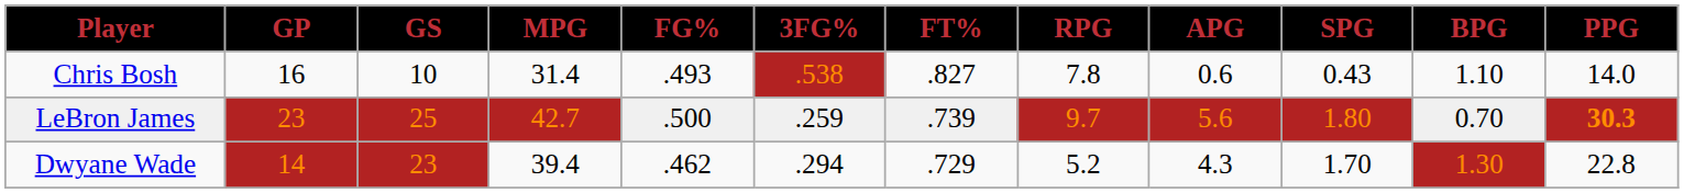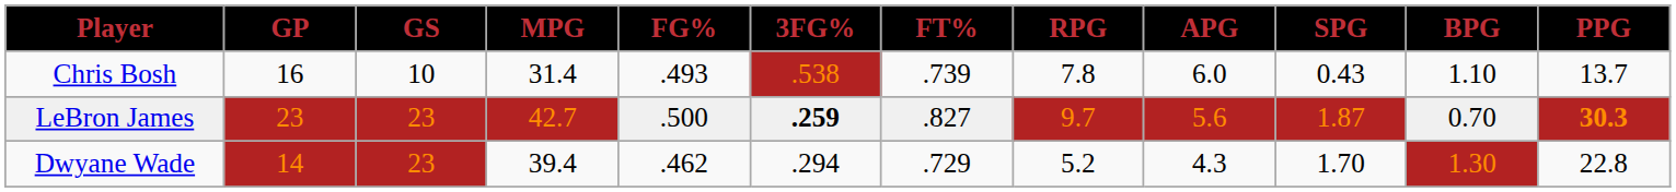Chris Bosh | FT%: .827 -> .739
Chris Bosh | APG: 0.6 -> 6.0
Chris Bosh | PPG: 14.0 -> 13.7
LeBron James | GS: 25 -> 23
LeBron James | 3FG%: normal -> bold
LeBron James | FT%: .739 -> .827
LeBron James | SPG: 1.80 -> 1.87
